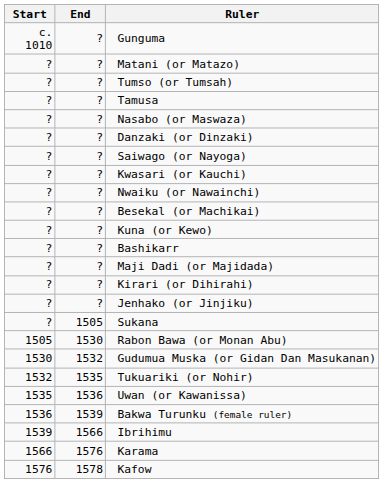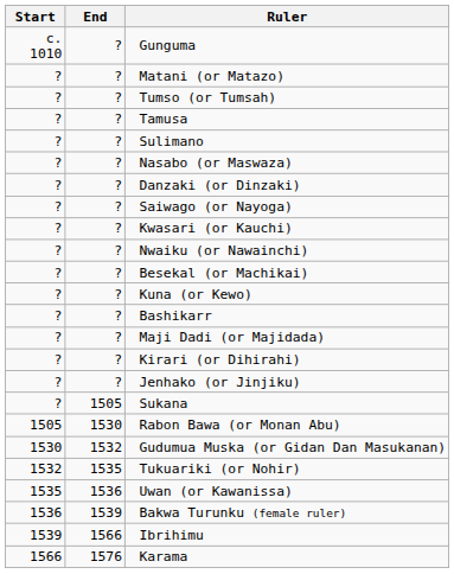+ row: ? | ? | Sulimano
- row: 1576 | 1578 | Kafow
